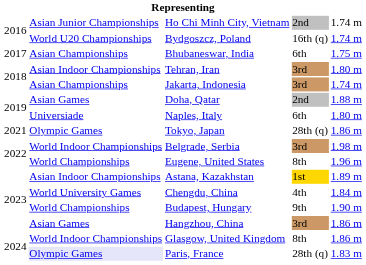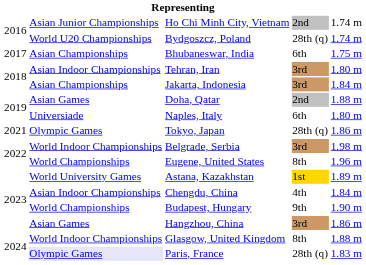Bydgoszcz, Poland | column 4: 16th (q) -> 28th (q)
Jakarta, Indonesia | column 5: 1.74 m -> 1.84 m
Astana, Kazakhstan | column 2: Asian Indoor Championships -> World University Games
Chengdu, China | column 2: World University Games -> Asian Indoor Championships
Glasgow, United Kingdom | column 5: 1.86 m -> 1.88 m
